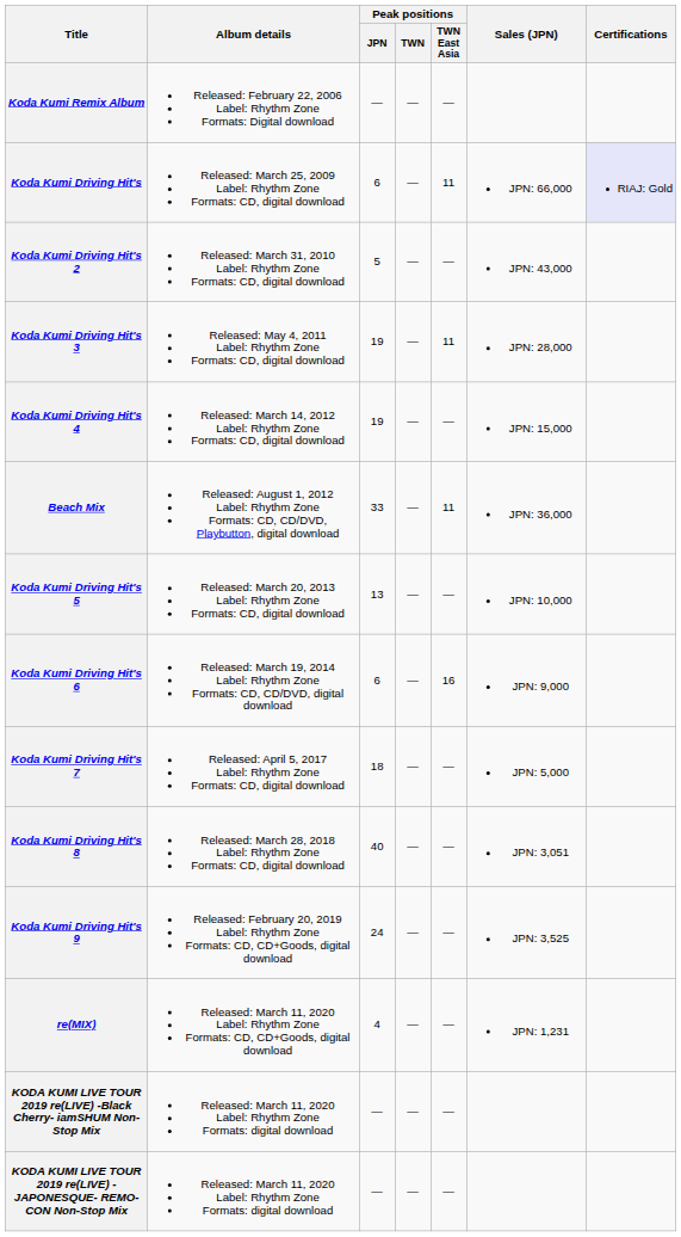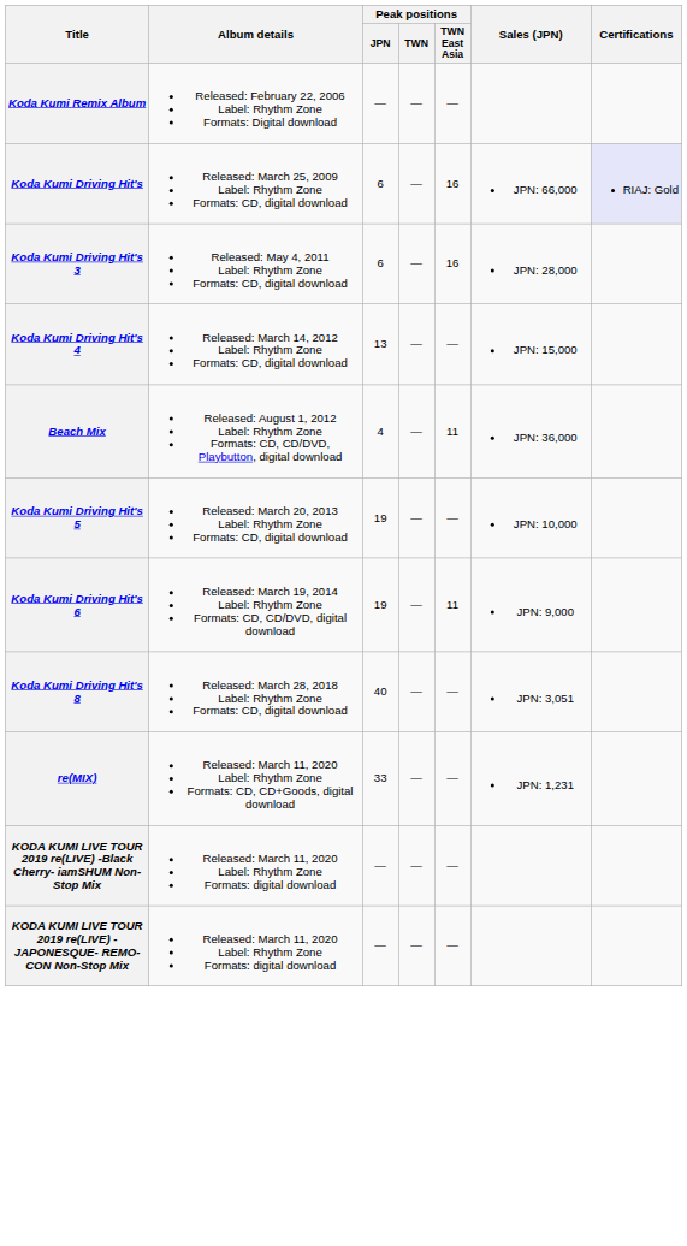Koda Kumi Driving Hit's | Peak positions / TWN East Asia: 11 -> 16
- row: Koda Kumi Driving Hit's 2 | Released: March 31, 2010 Label: Rhythm Zone Formats: CD, digital download | 5 | — | — | JPN: 43,000
Koda Kumi Driving Hit's 3 | Peak positions / JPN: 19 -> 6
Koda Kumi Driving Hit's 3 | Peak positions / TWN East Asia: 11 -> 16
Koda Kumi Driving Hit's 4 | Peak positions / JPN: 19 -> 13
Beach Mix | Peak positions / JPN: 33 -> 4
Koda Kumi Driving Hit's 5 | Peak positions / JPN: 13 -> 19
Koda Kumi Driving Hit's 6 | Peak positions / JPN: 6 -> 19
Koda Kumi Driving Hit's 6 | Peak positions / TWN East Asia: 16 -> 11
- row: Koda Kumi Driving Hit's 7 | Released: April 5, 2017 Label: Rhythm Zone Formats: CD, digital download | 18 | — | — | JPN: 5,000
- row: Koda Kumi Driving Hit's 9 | Released: February 20, 2019 Label: Rhythm Zone Formats: CD, CD+Goods, digital download | 24 | — | — | JPN: 3,525
re(MIX) | Peak positions / JPN: 4 -> 33
